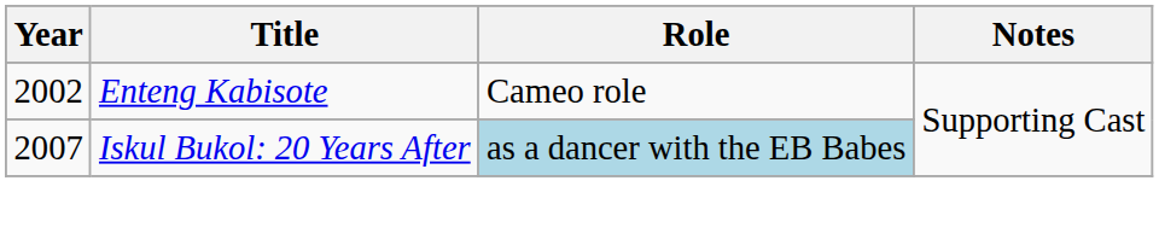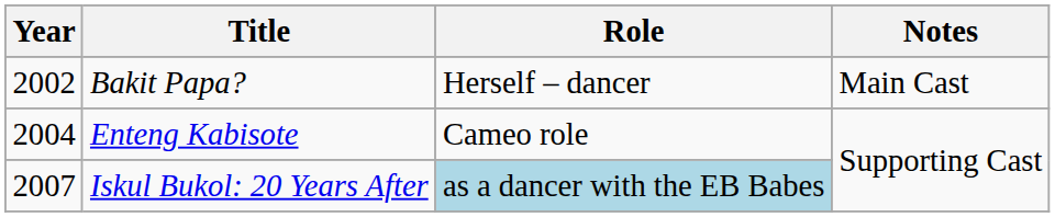+ row: 2002 | Bakit Papa? | Herself – dancer | Main Cast
Enteng Kabisote | Year: 2002 -> 2004
